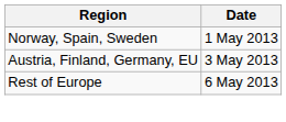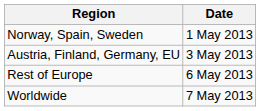+ row: Worldwide | 7 May 2013
